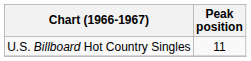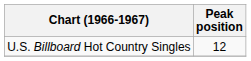U.S. Billboard Hot Country Singles | Peak position: 11 -> 12
